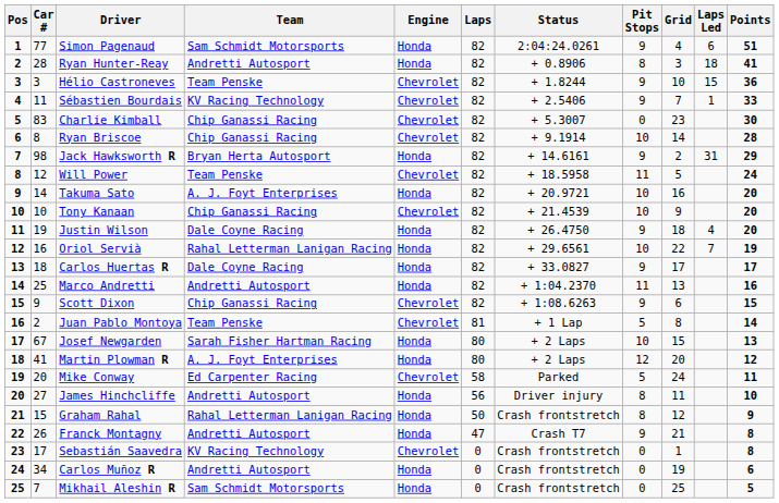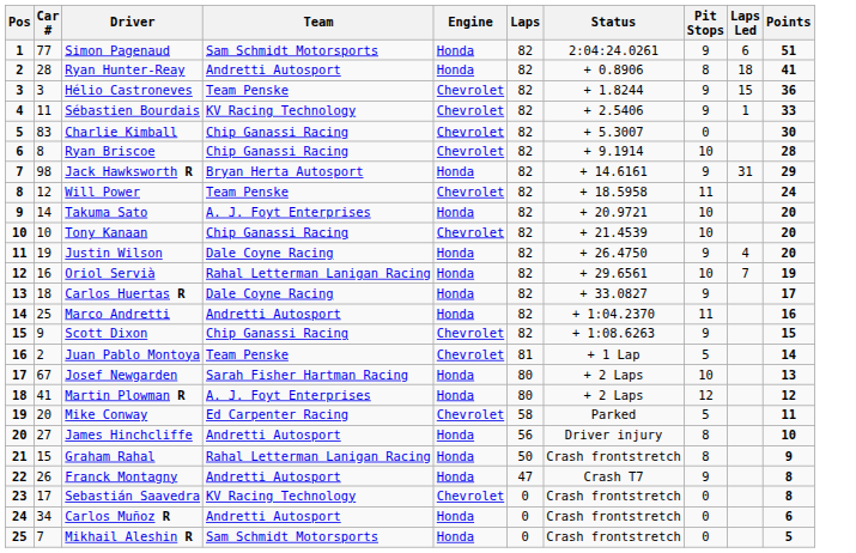- column: Grid | 4 | 3 | 10 | 7 | 23 | 14 | 2 | 5 | 16 | 9 | 18 | 22 | 17 | 13 | 6 | 8 | 15 | 20 | 24 | 11 | 12 | 21 | 1 | 19 | 25
